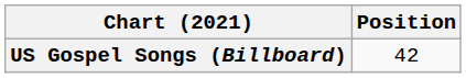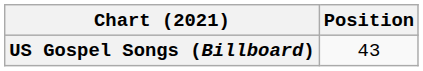US Gospel Songs (Billboard) | Position: 42 -> 43
